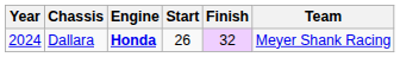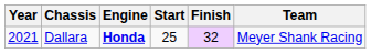Dallara | Year: 2024 -> 2021
Dallara | Start: 26 -> 25
